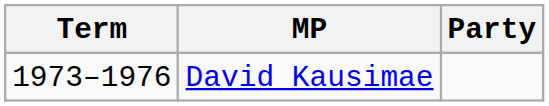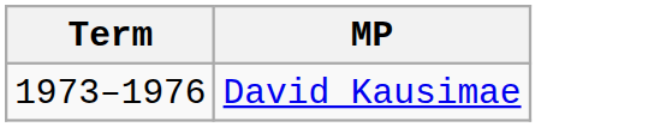- column: Party
